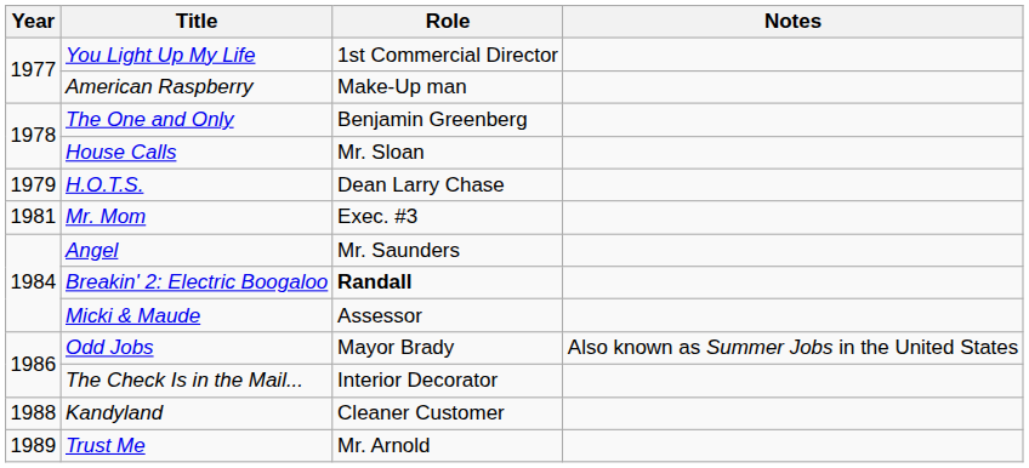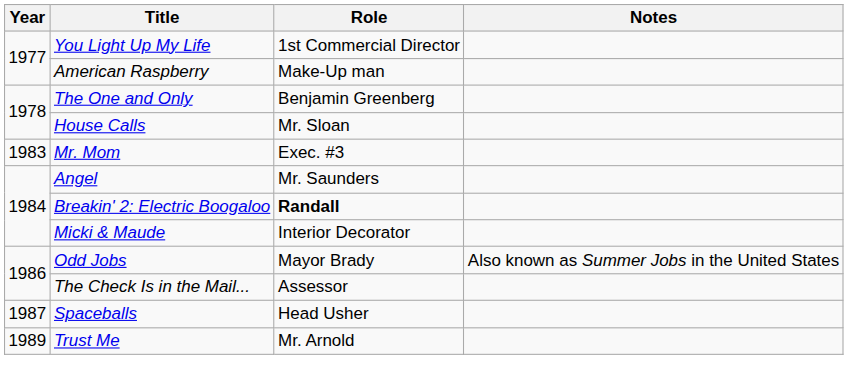- row: 1979 | H.O.T.S. | Dean Larry Chase
Mr. Mom | Year: 1981 -> 1983
Micki & Maude | Role: Assessor -> Interior Decorator
The Check Is in the Mail... | Role: Interior Decorator -> Assessor
+ row: 1987 | Spaceballs | Head Usher
- row: 1988 | Kandyland | Cleaner Customer
